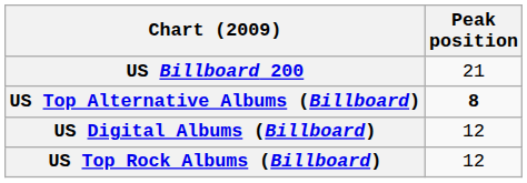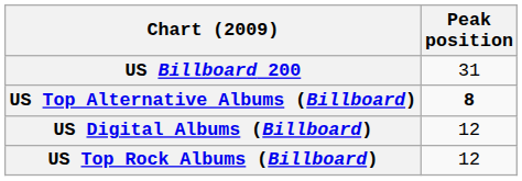US Billboard 200 | Peak position: 21 -> 31
